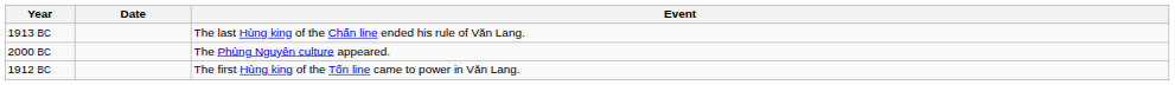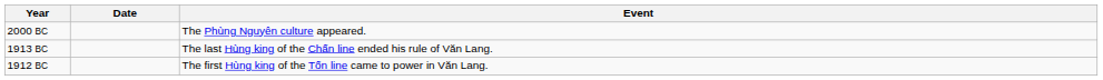rows swapped: 2000 BC <-> 1913 BC
